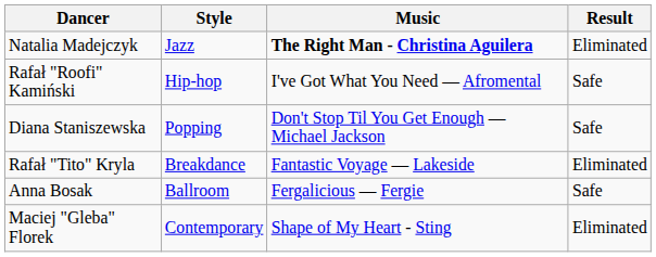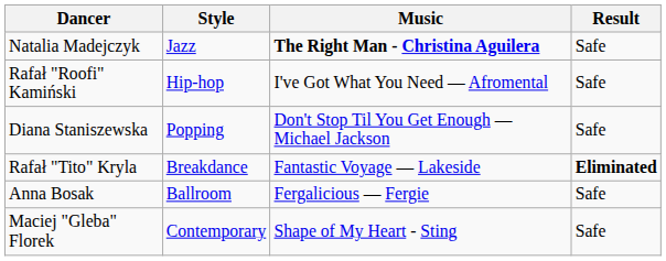Natalia Madejczyk | Result: Eliminated -> Safe
Rafał "Tito" Kryla | Result: normal -> bold
Maciej "Gleba" Florek | Result: Eliminated -> Safe
